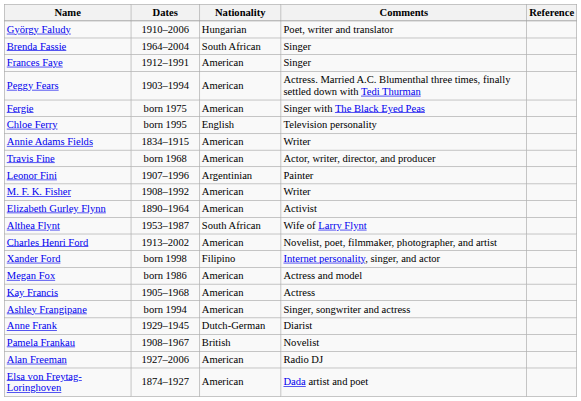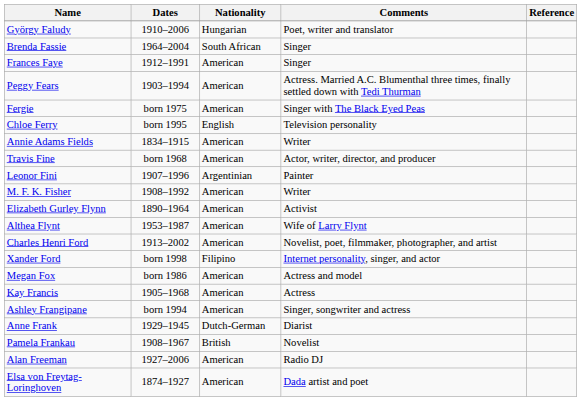Althea Flynt | Nationality: South African -> American
